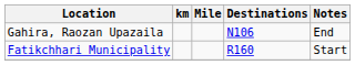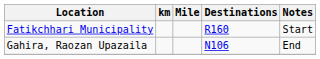rows swapped: Fatikchhari Municipality <-> Gahira, Raozan Upazaila
